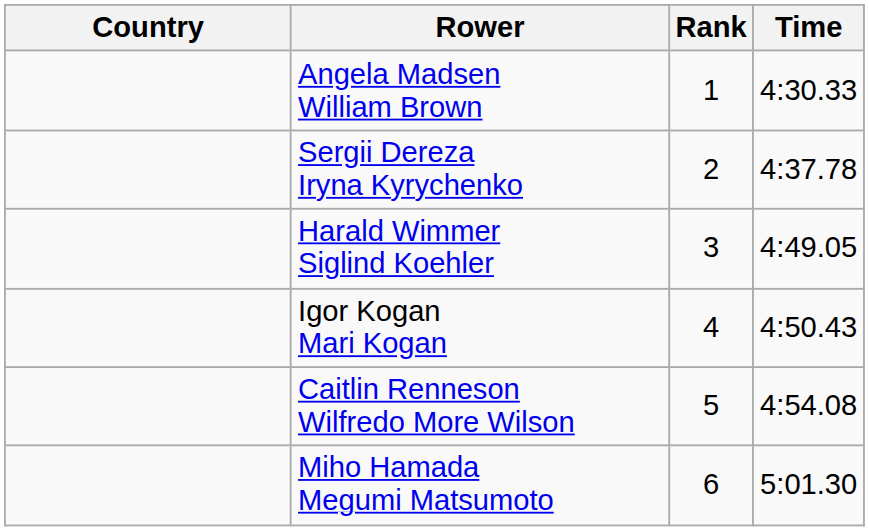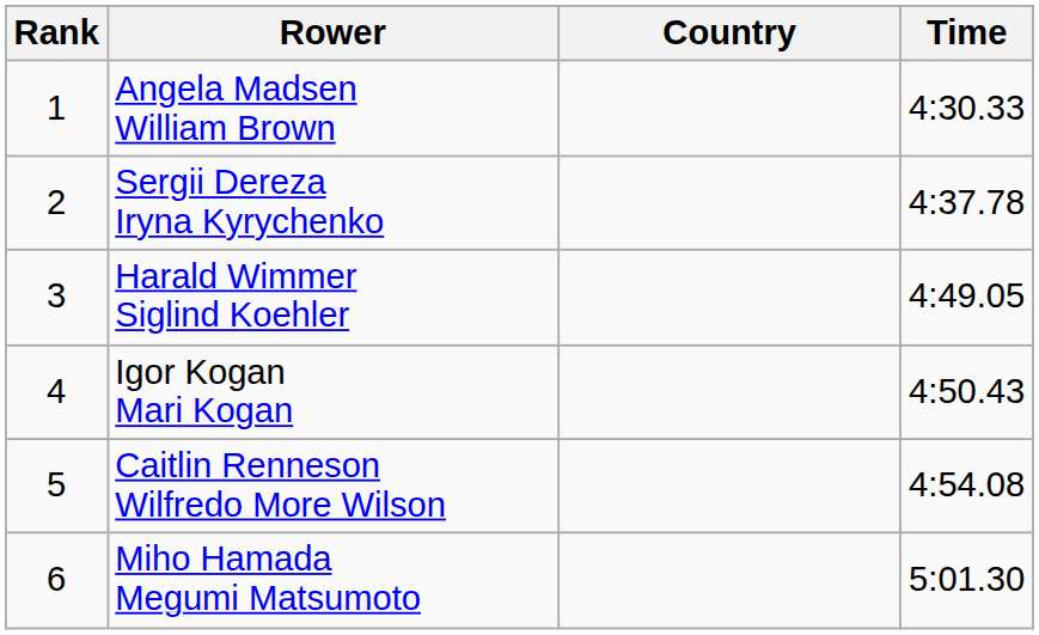columns swapped: Rank <-> Country
